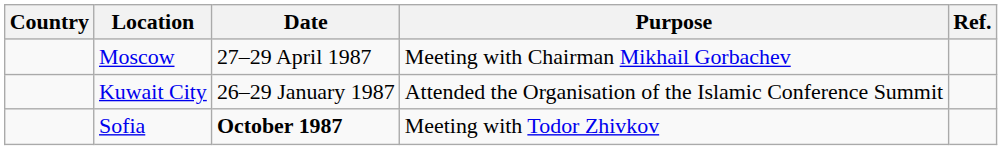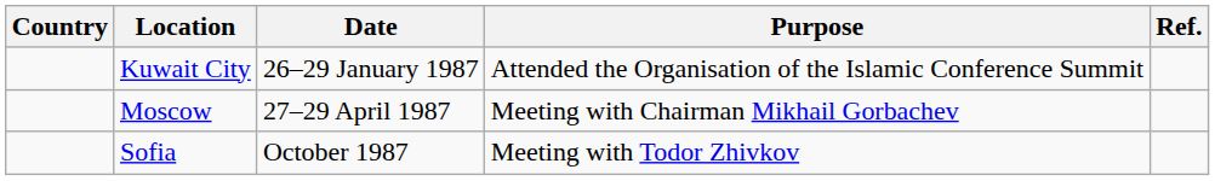rows swapped: Kuwait City <-> Moscow
Sofia | Date: bold -> normal
